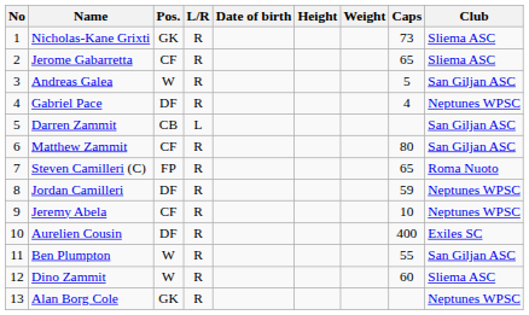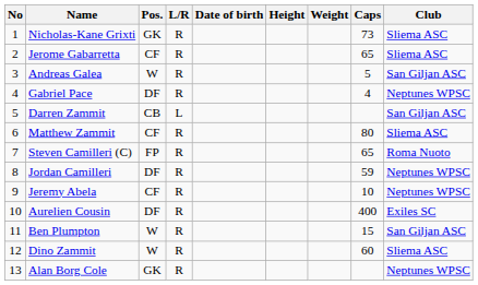Matthew Zammit | Club: San Giljan ASC -> Sliema ASC
Ben Plumpton | Caps: 55 -> 15
